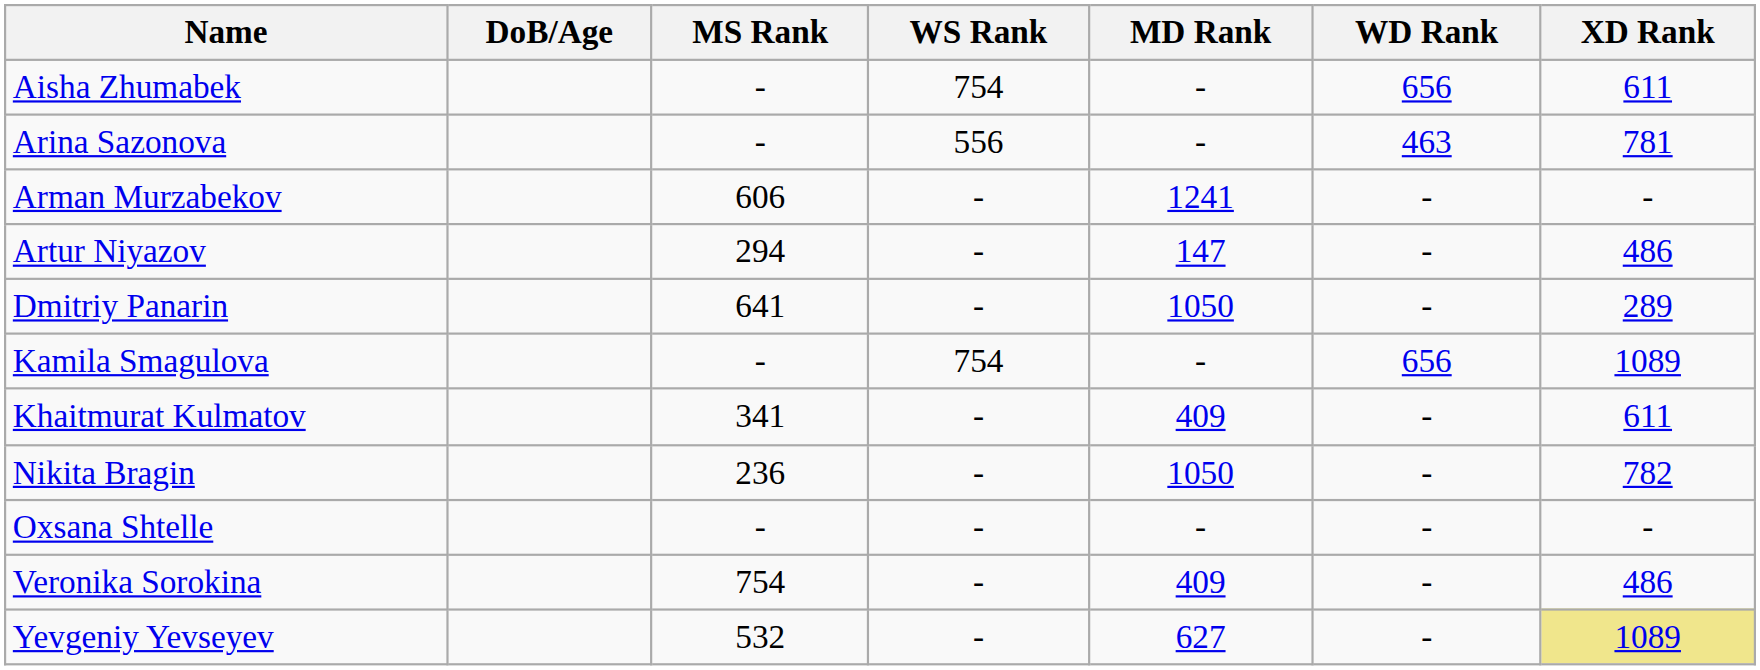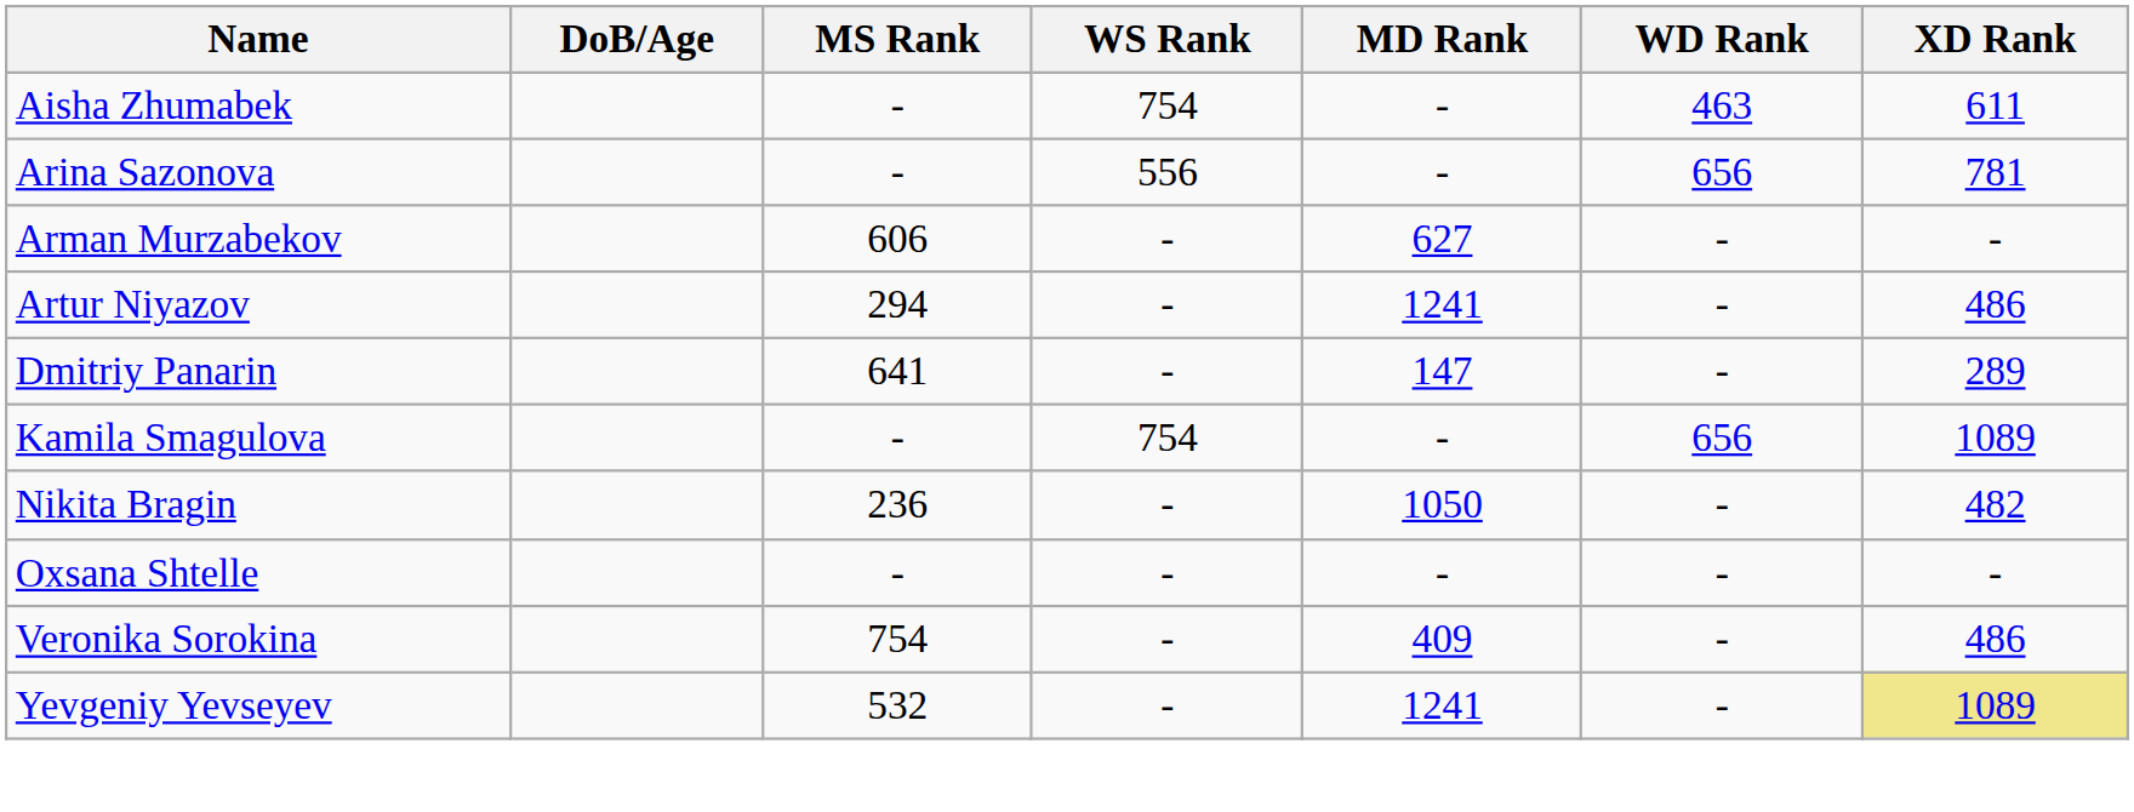Aisha Zhumabek | WD Rank: 656 -> 463
Arina Sazonova | WD Rank: 463 -> 656
Arman Murzabekov | MD Rank: 1241 -> 627
Artur Niyazov | MD Rank: 147 -> 1241
Dmitriy Panarin | MD Rank: 1050 -> 147
- row: Khaitmurat Kulmatov | 341 | - | 409 | - | 611
Nikita Bragin | XD Rank: 782 -> 482
Yevgeniy Yevseyev | MD Rank: 627 -> 1241
